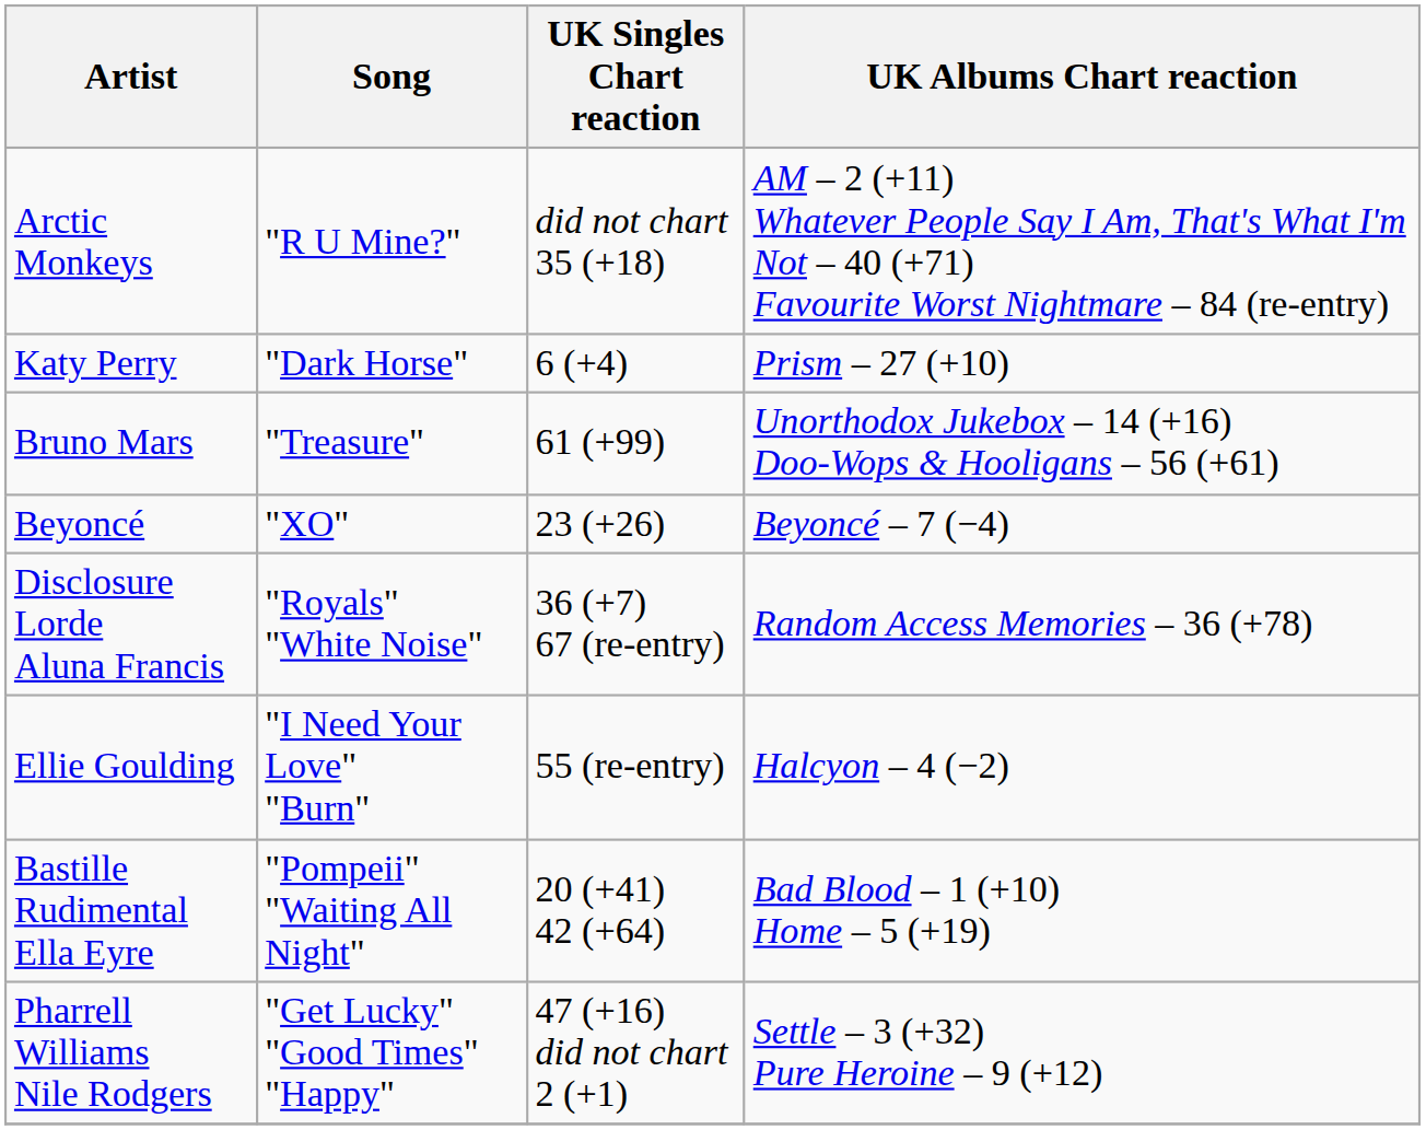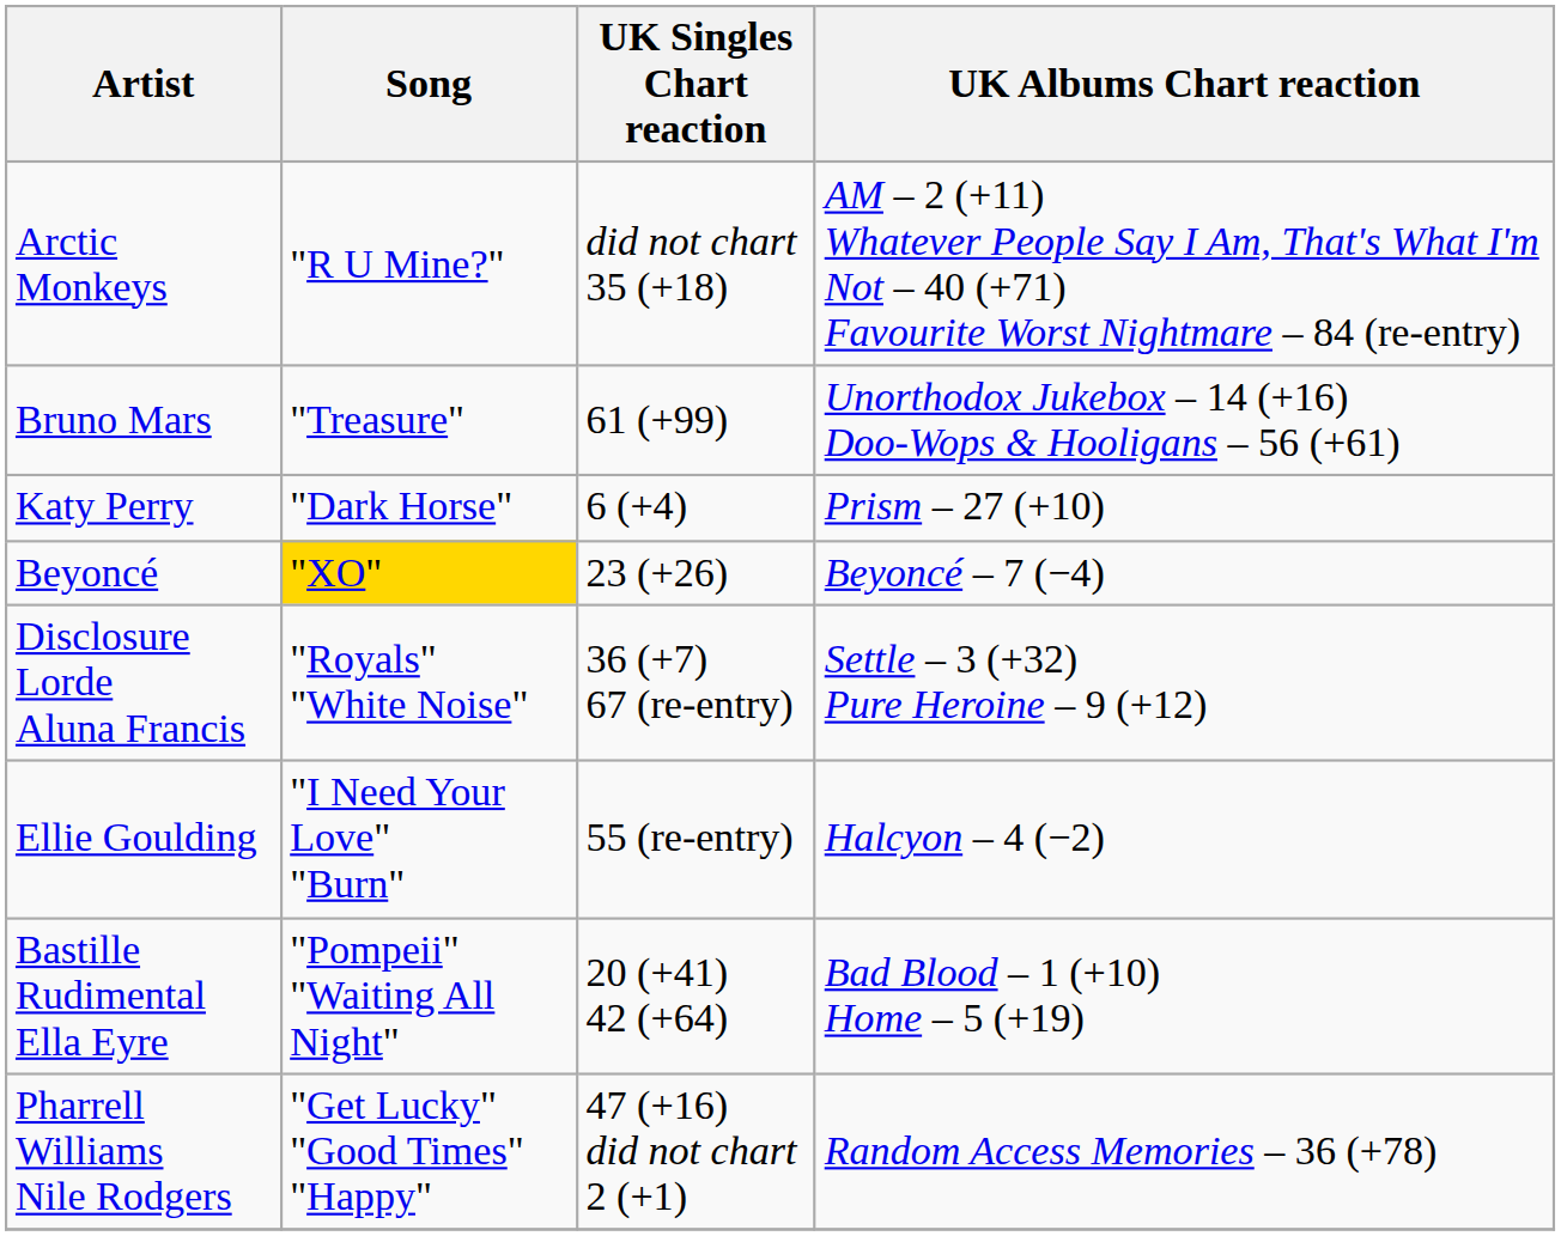rows swapped: Katy Perry <-> Bruno Mars
Beyoncé | Song: no background -> gold background
Disclosure Lorde Aluna Francis | UK Albums Chart reaction: Random Access Memories – 36 (+78) -> Settle – 3 (+32) Pure Heroine – 9 (+12)
Pharrell Williams Nile Rodgers | UK Albums Chart reaction: Settle – 3 (+32) Pure Heroine – 9 (+12) -> Random Access Memories – 36 (+78)
